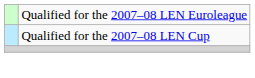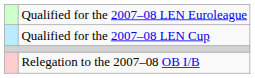+ row: Relegation to the 2007–08 OB I/B
